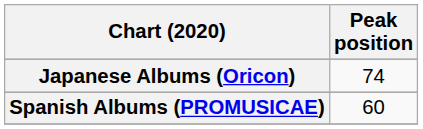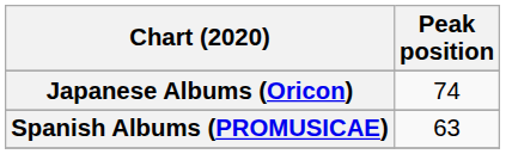Spanish Albums (PROMUSICAE) | Peak position: 60 -> 63
